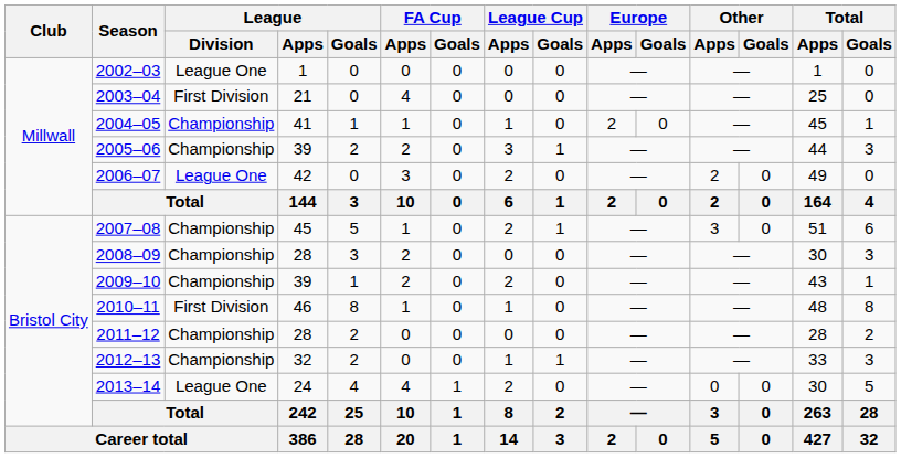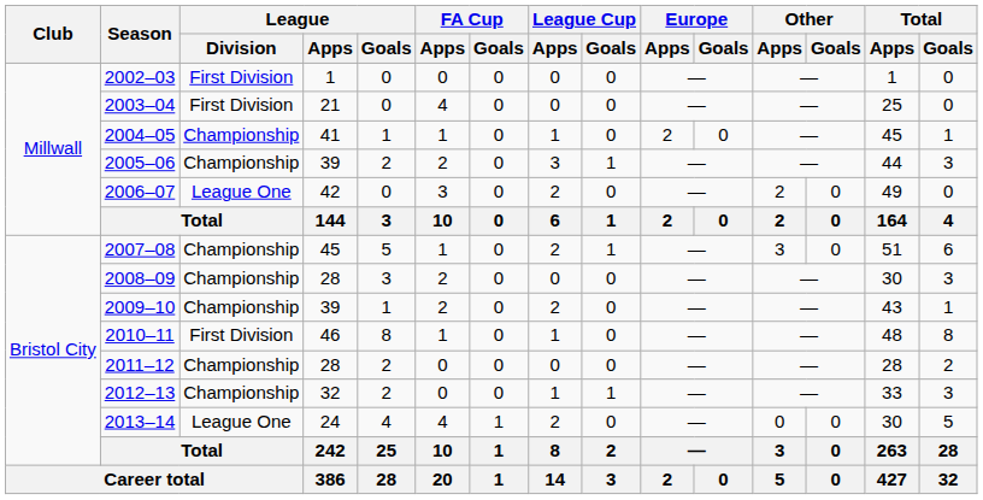2002–03 | League / Division: League One -> First Division
